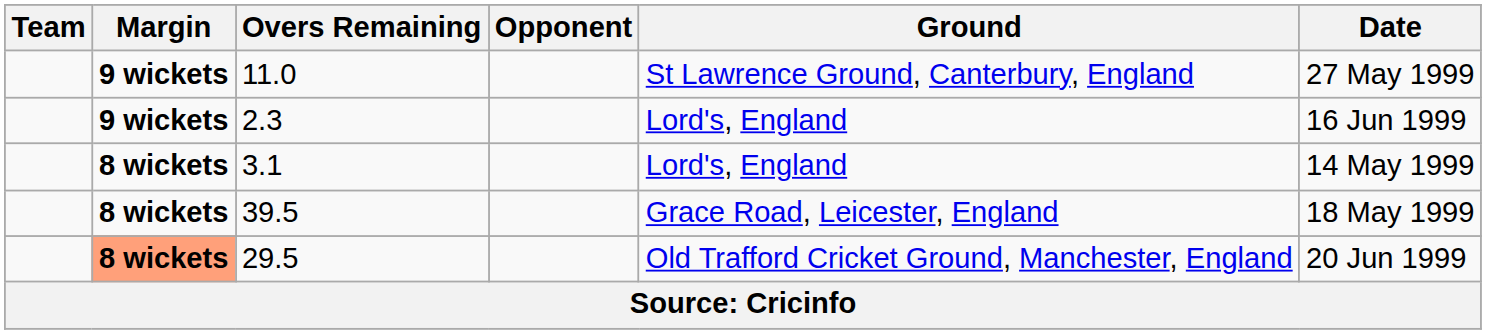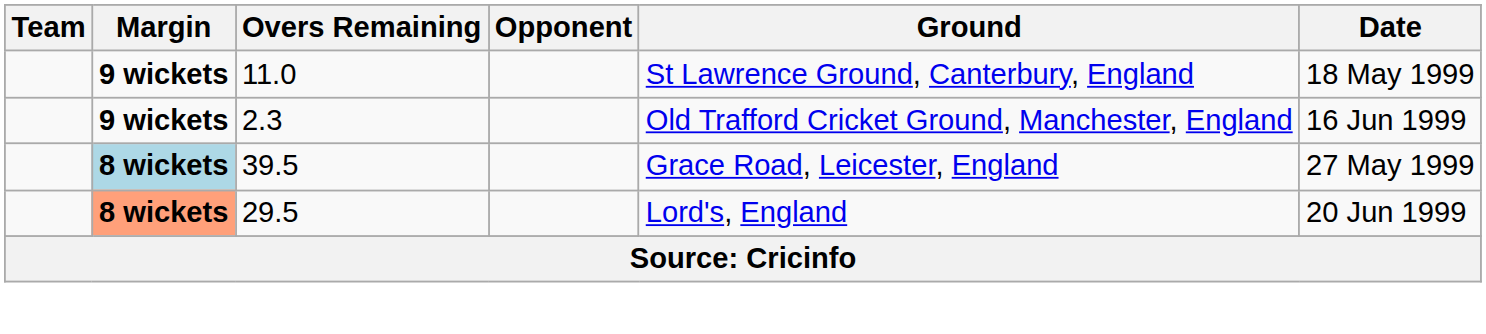11.0 | Date: 27 May 1999 -> 18 May 1999
2.3 | Ground: Lord's, England -> Old Trafford Cricket Ground, Manchester, England
- row: 8 wickets | 3.1 | Lord's, England | 14 May 1999
39.5 | Margin: no background -> lightblue background
39.5 | Date: 18 May 1999 -> 27 May 1999
29.5 | Ground: Old Trafford Cricket Ground, Manchester, England -> Lord's, England
